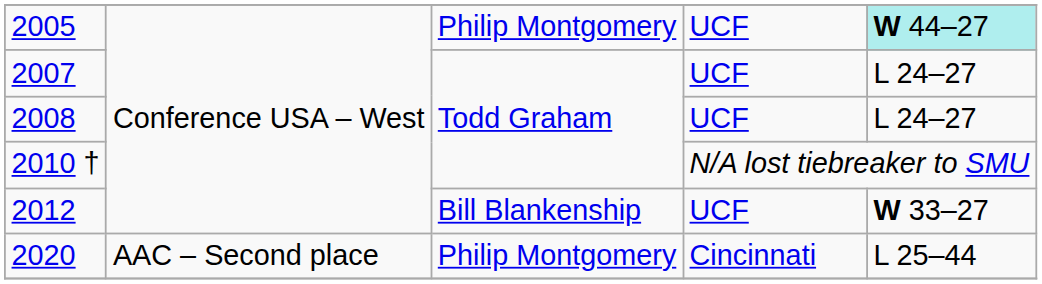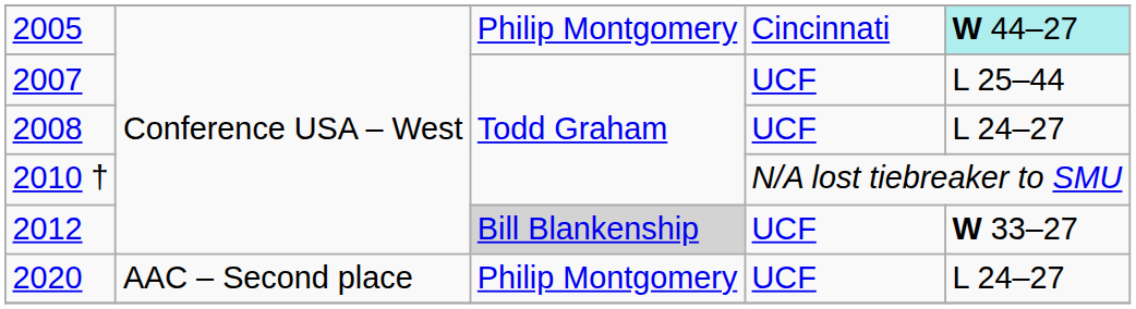2005 | column 4: UCF -> Cincinnati
2007 | column 5: L 24–27 -> L 25–44
2012 | column 3: no background -> lightgrey background
2020 | column 4: Cincinnati -> UCF
2020 | column 5: L 25–44 -> L 24–27
